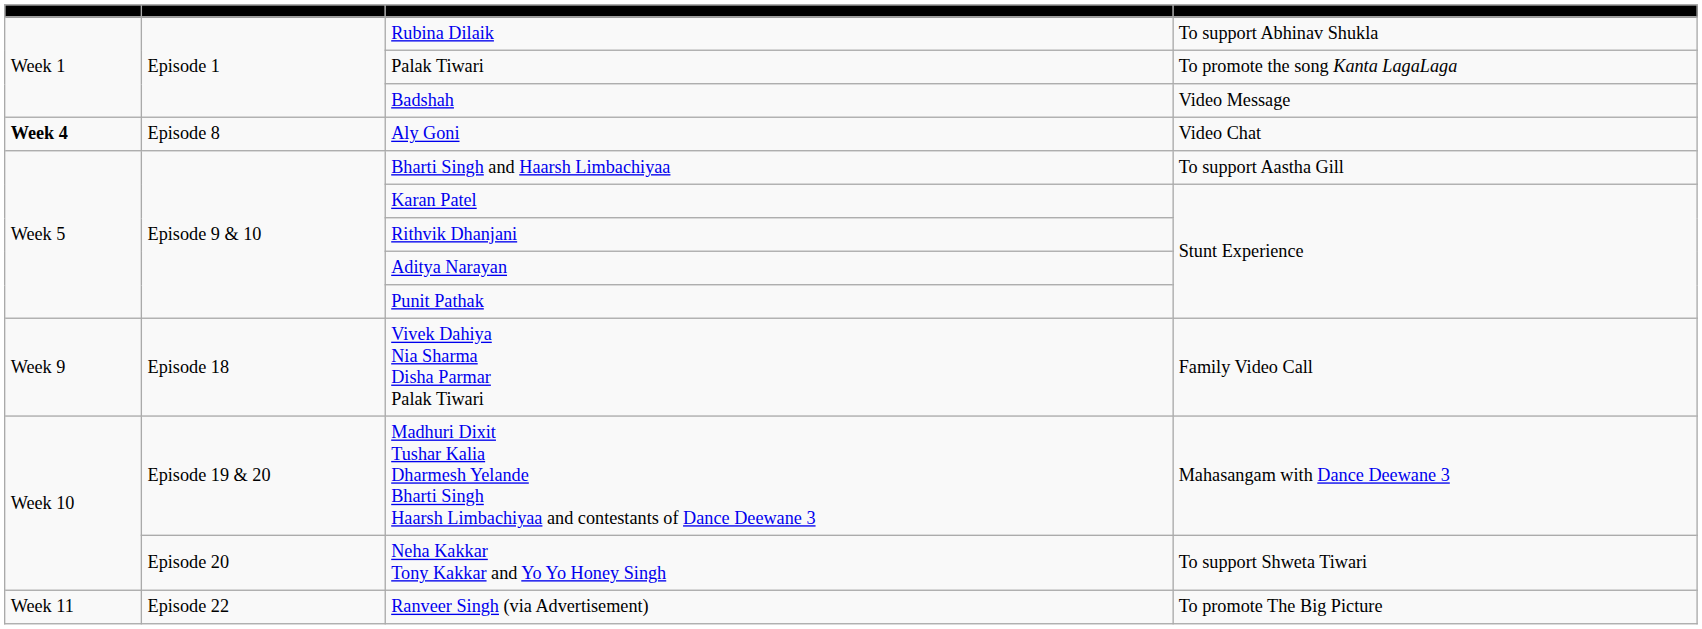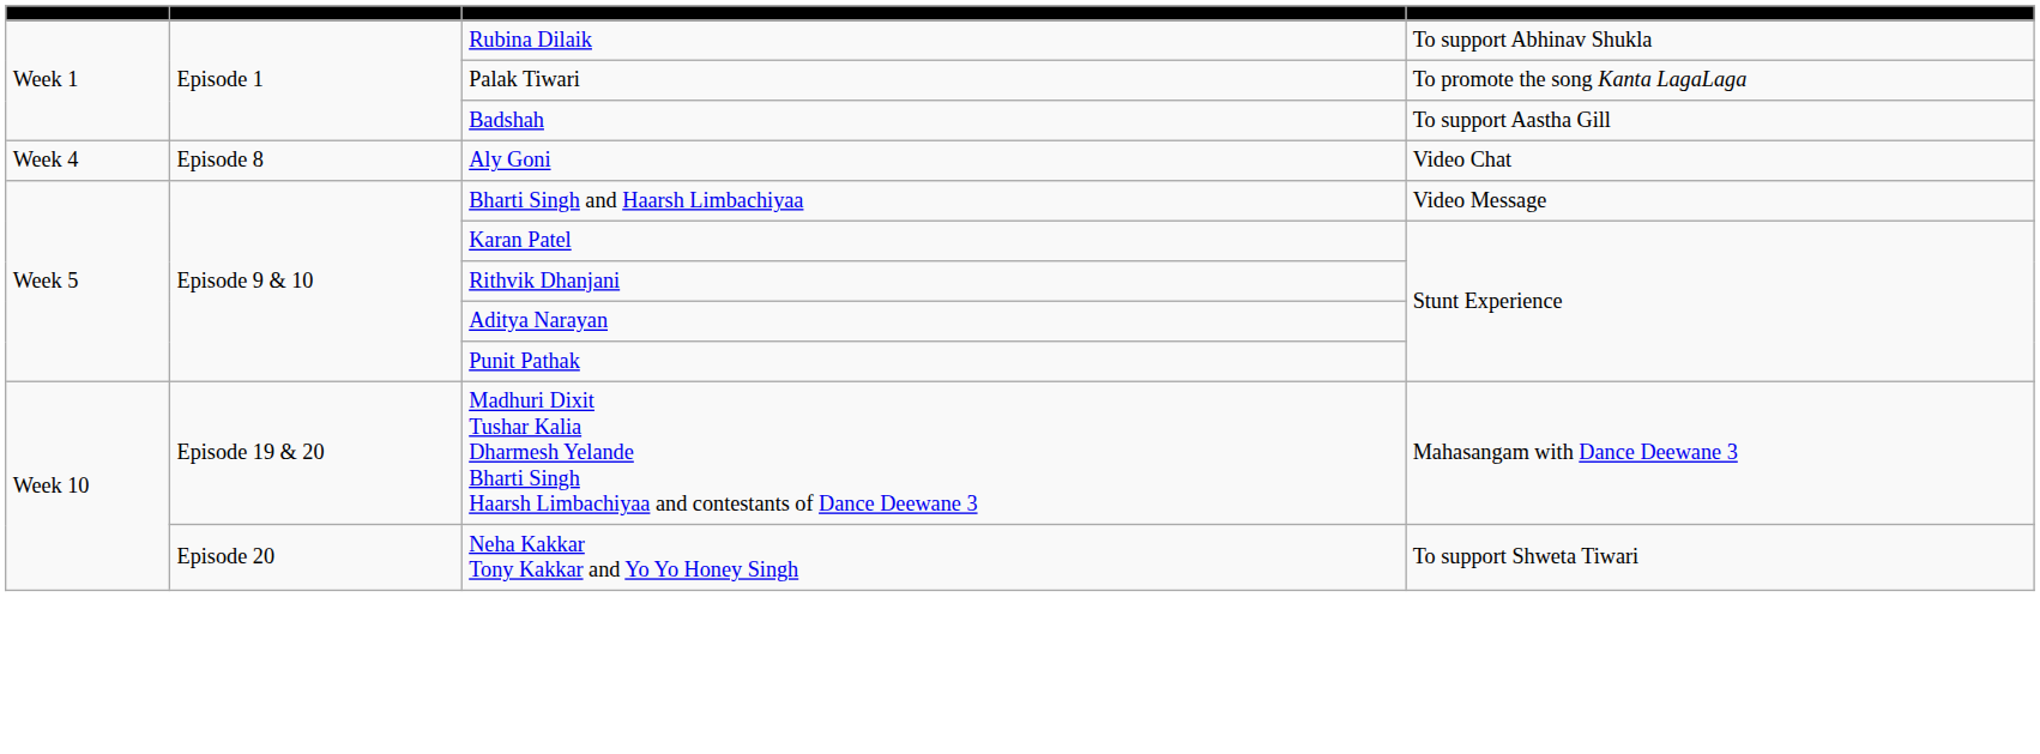Badshah | column 4: Video Message -> To support Aastha Gill
Aly Goni | column 1: bold -> normal
Bharti Singh and Haarsh Limbachiyaa | column 4: To support Aastha Gill -> Video Message
- row: Week 9 | Episode 18 | Vivek Dahiya Nia Sharma Disha Parmar Palak Tiwari | Family Video Call
- row: Week 11 | Episode 22 | Ranveer Singh (via Advertisement) | To promote The Big Picture
